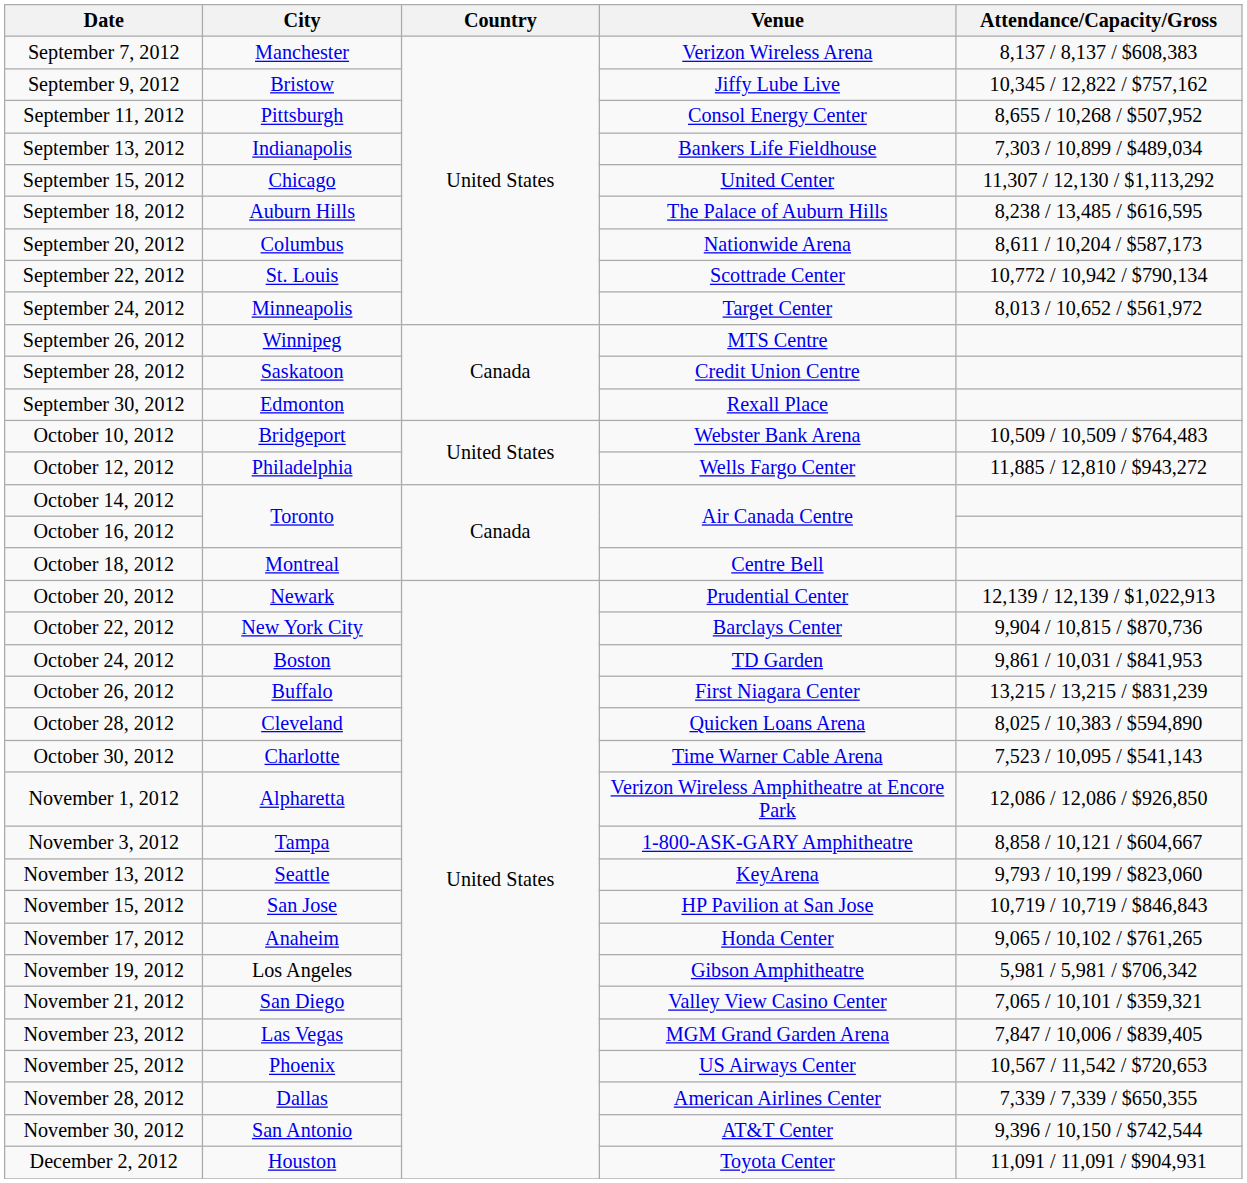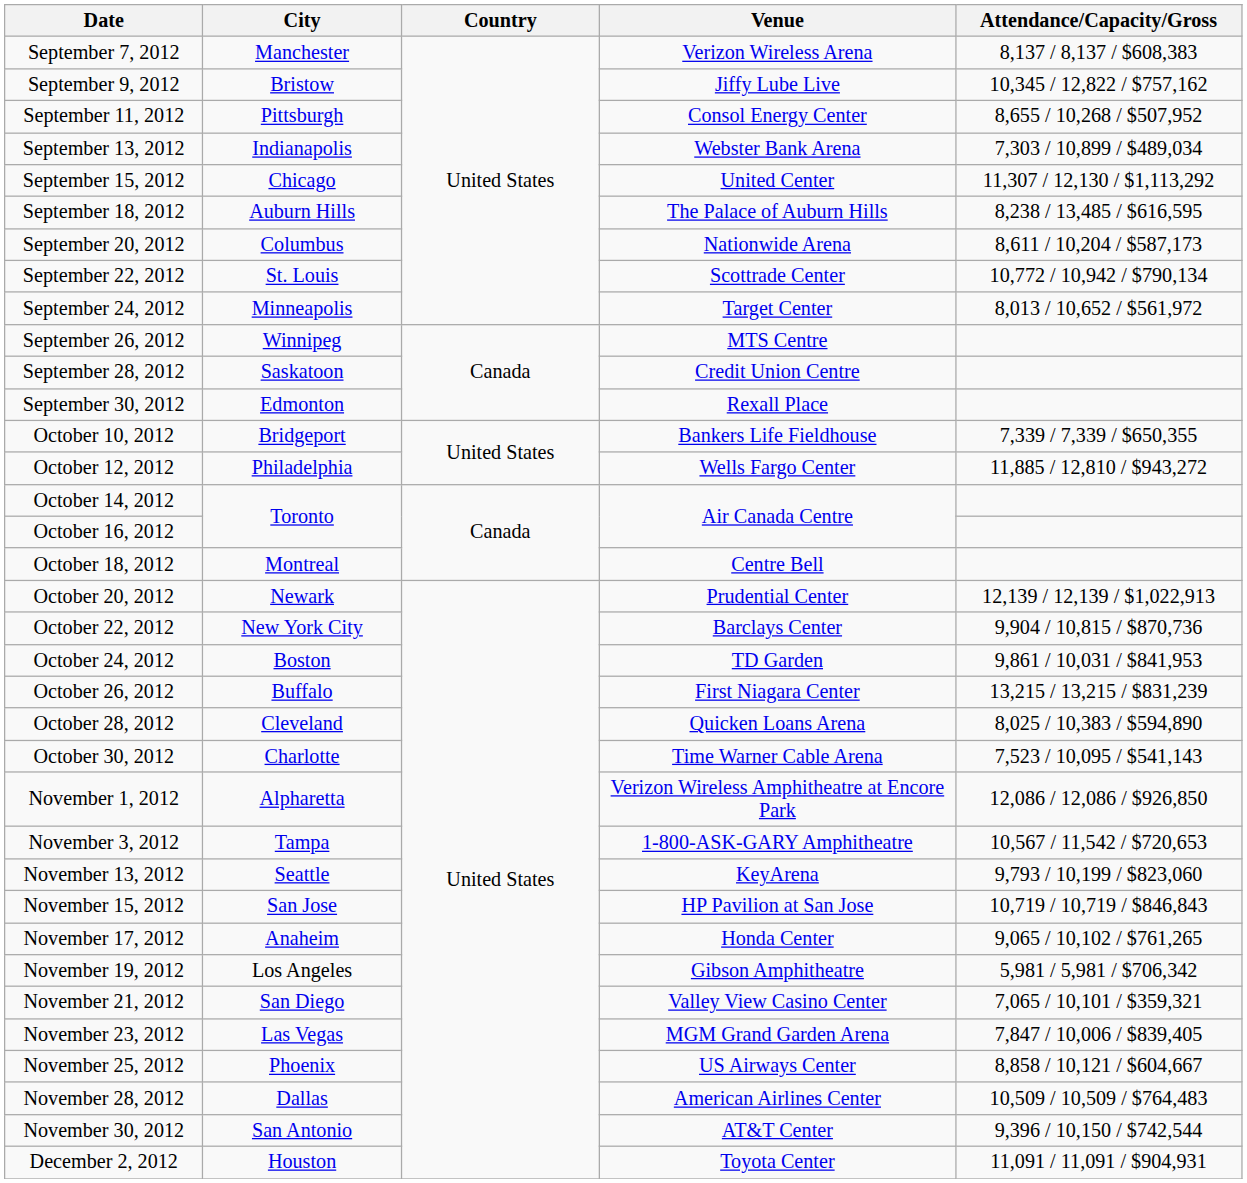September 13, 2012 | Venue: Bankers Life Fieldhouse -> Webster Bank Arena
October 10, 2012 | Venue: Webster Bank Arena -> Bankers Life Fieldhouse
October 10, 2012 | Attendance/Capacity/Gross: 10,509 / 10,509 / $764,483 -> 7,339 / 7,339 / $650,355
November 3, 2012 | Attendance/Capacity/Gross: 8,858 / 10,121 / $604,667 -> 10,567 / 11,542 / $720,653
November 25, 2012 | Attendance/Capacity/Gross: 10,567 / 11,542 / $720,653 -> 8,858 / 10,121 / $604,667
November 28, 2012 | Attendance/Capacity/Gross: 7,339 / 7,339 / $650,355 -> 10,509 / 10,509 / $764,483
